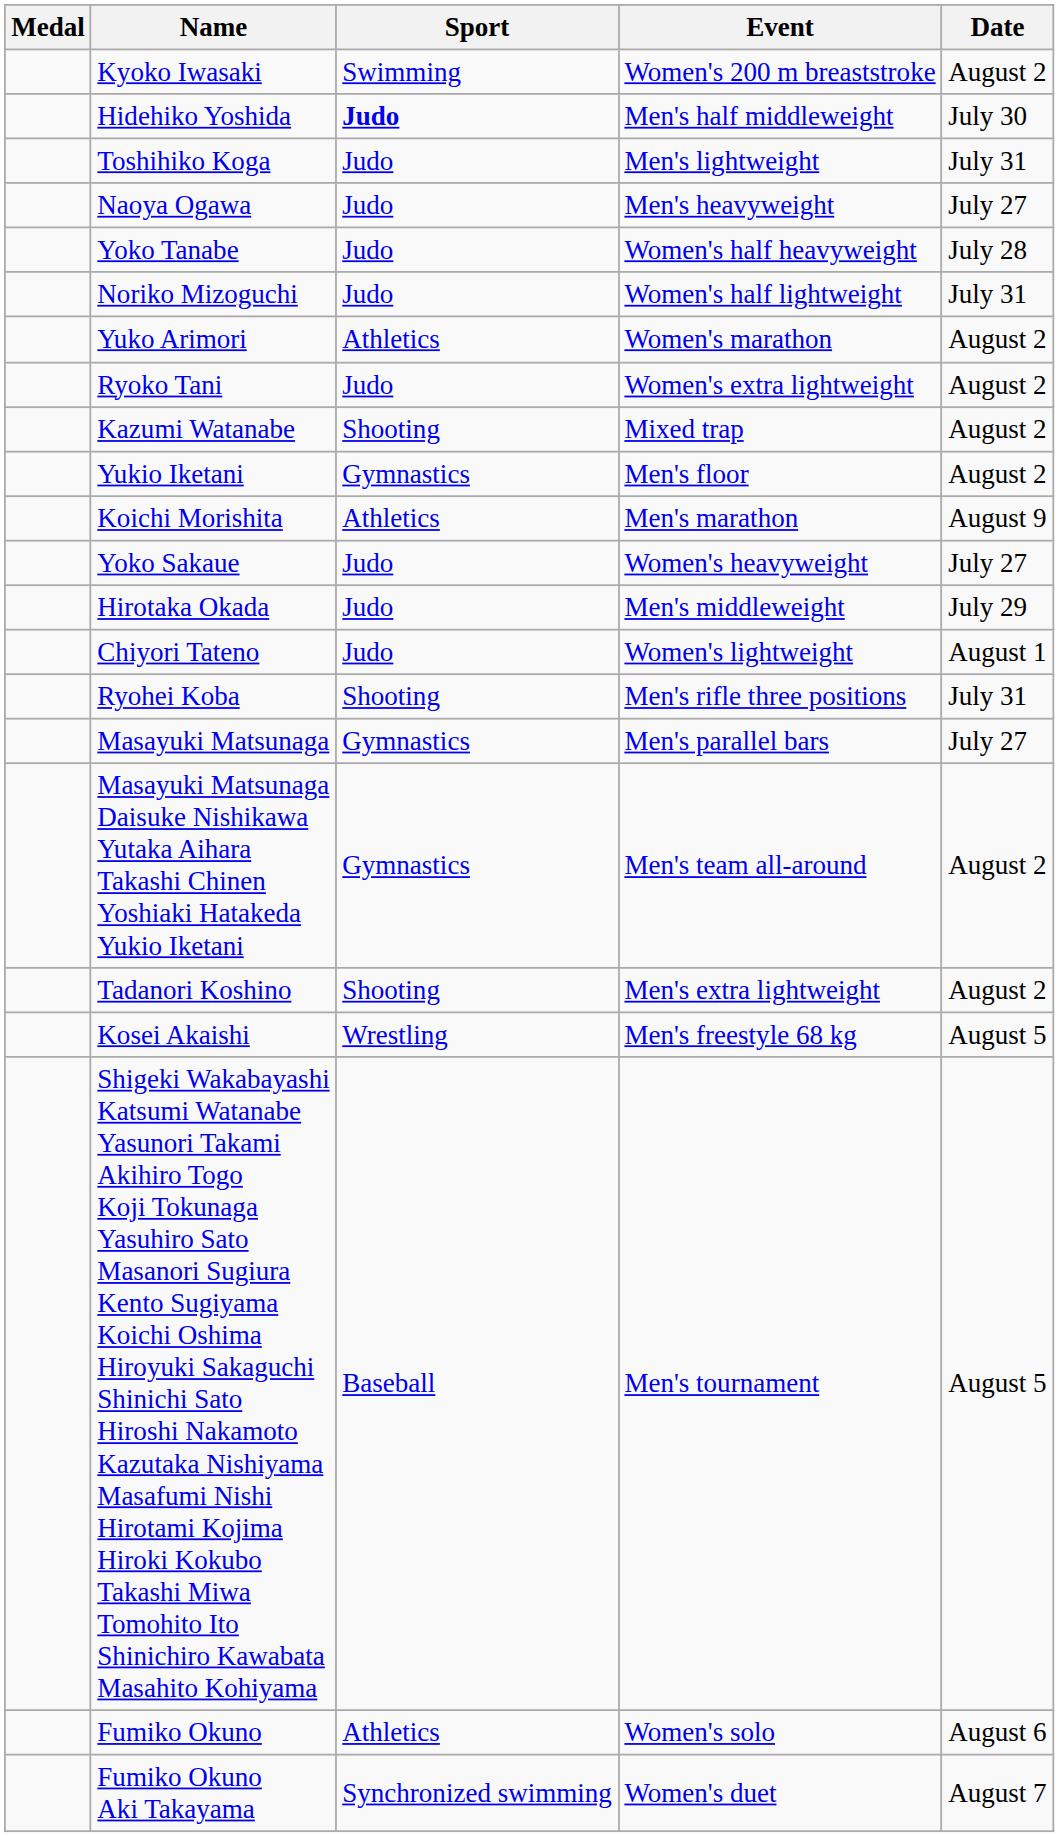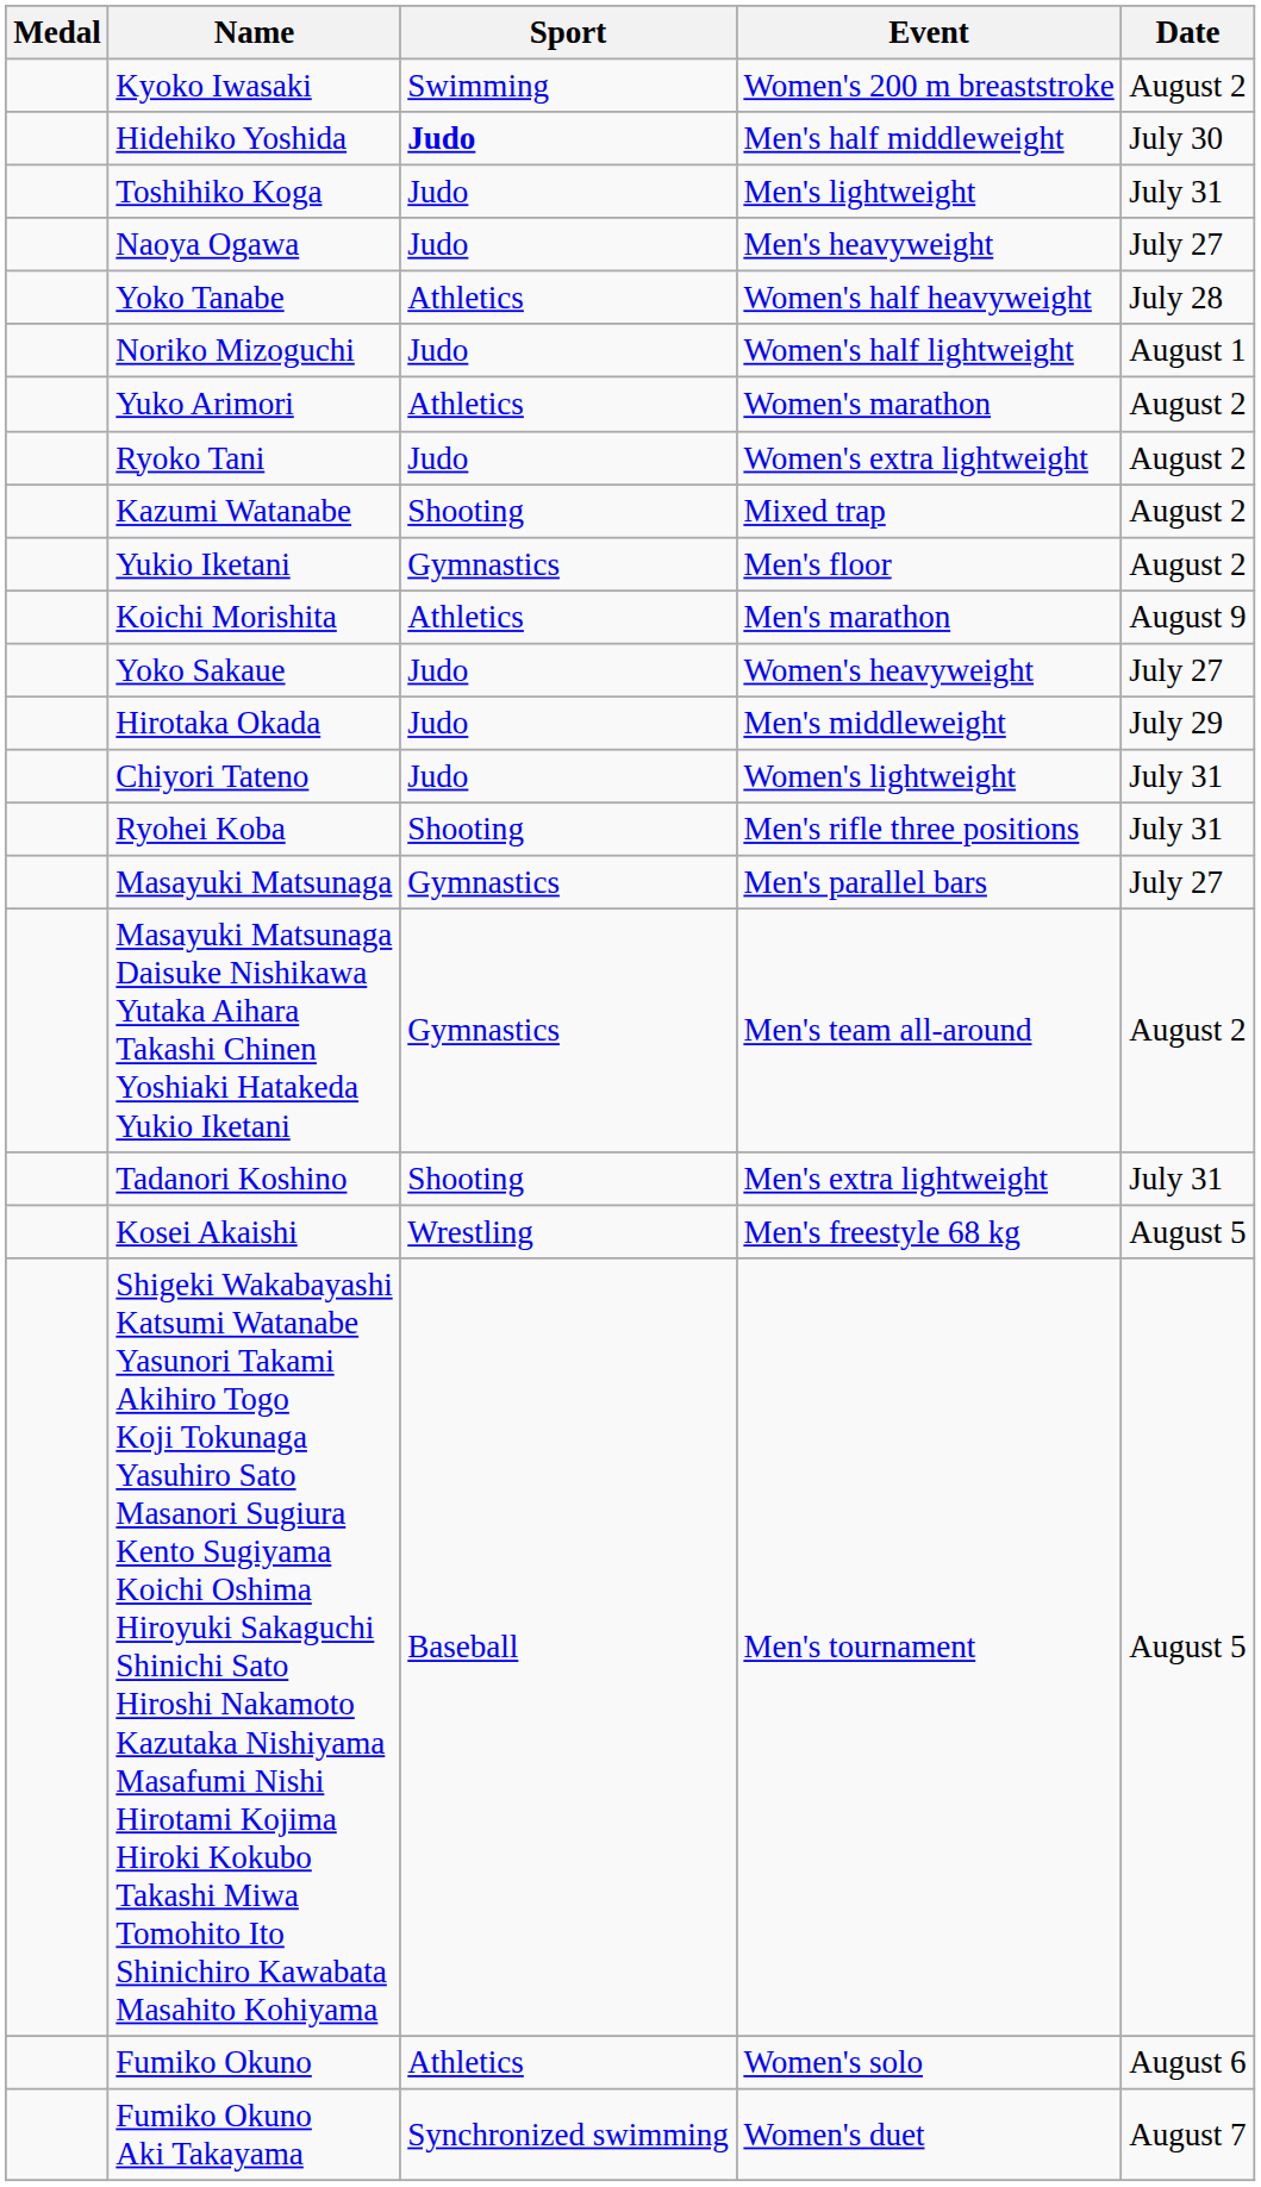Yoko Tanabe | Sport: Judo -> Athletics
Noriko Mizoguchi | Date: July 31 -> August 1
Chiyori Tateno | Date: August 1 -> July 31
Tadanori Koshino | Date: August 2 -> July 31
